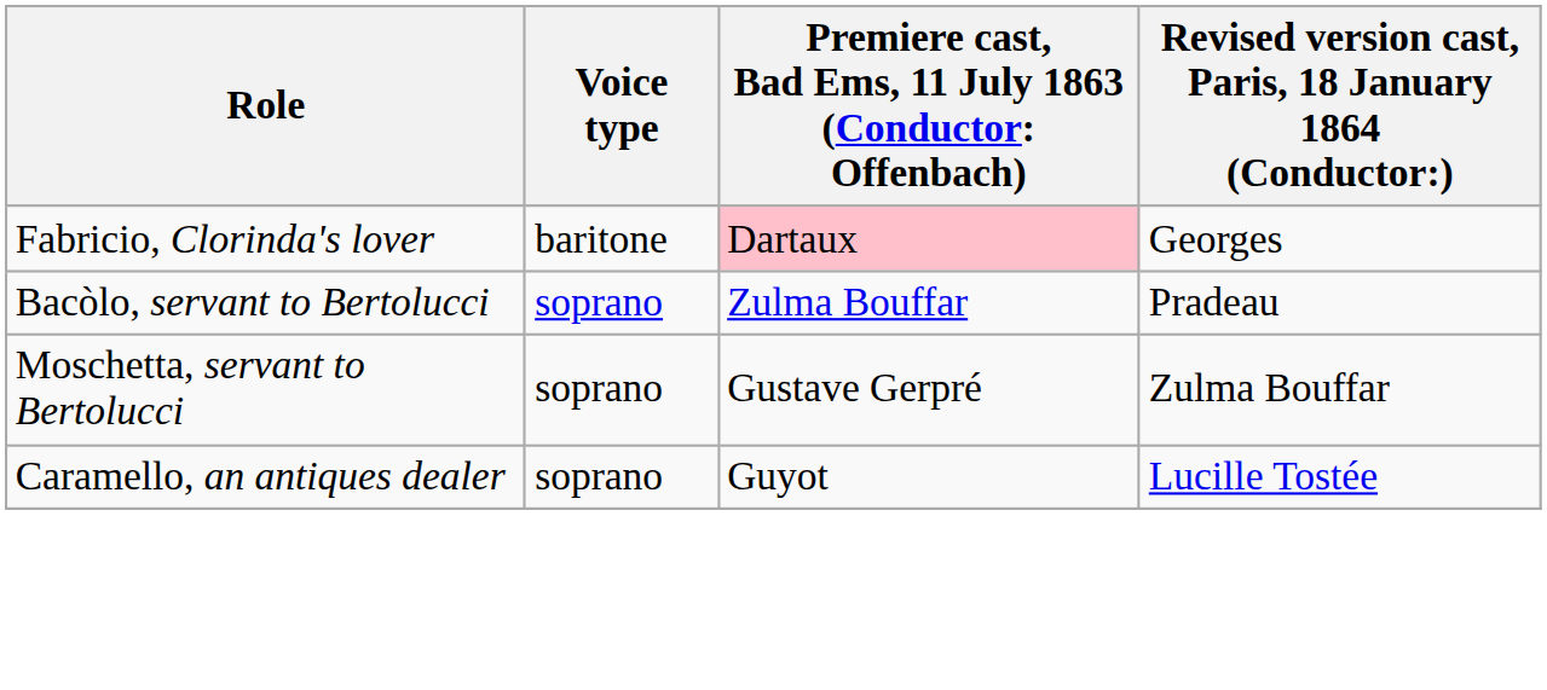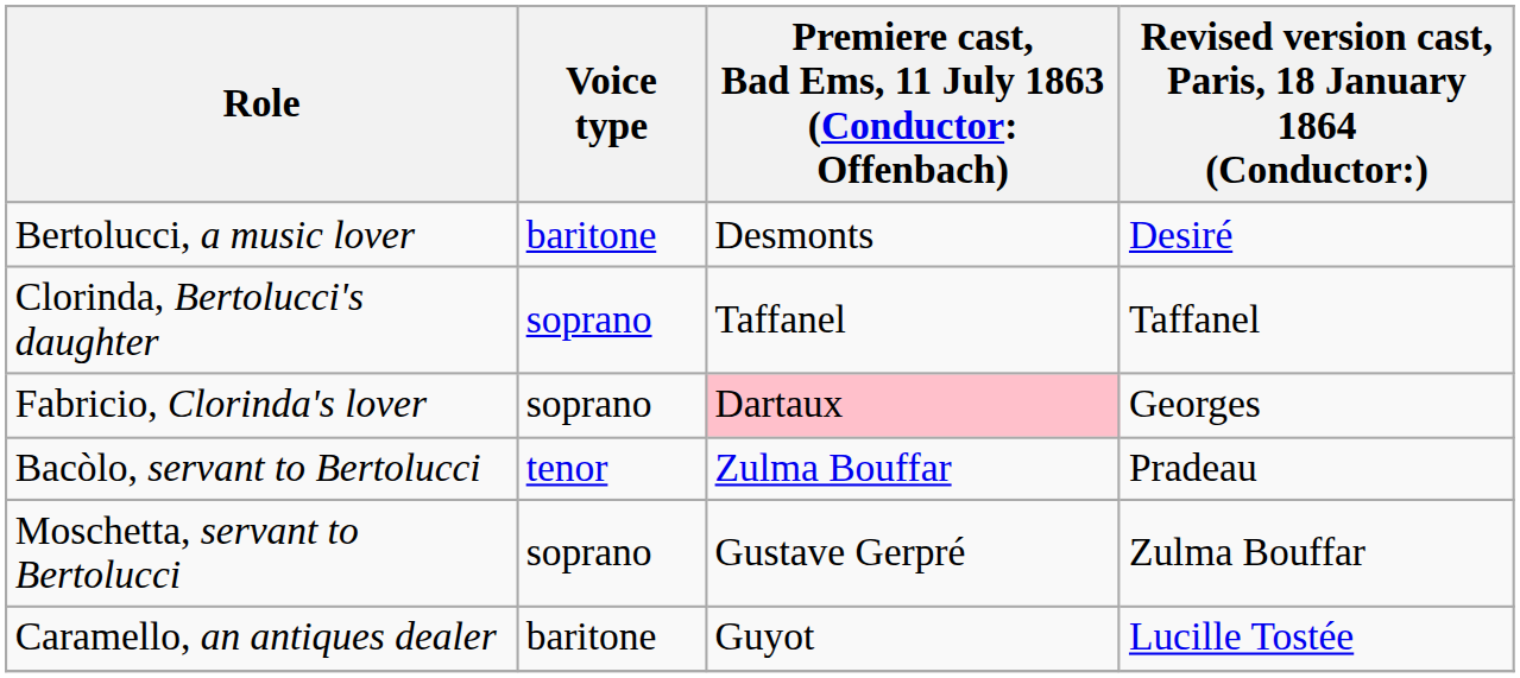+ row: Bertolucci, a music lover | baritone | Desmonts | Desiré
+ row: Clorinda, Bertolucci's daughter | soprano | Taffanel | Taffanel
Fabricio, Clorinda's lover | Voice type: baritone -> soprano
Bacòlo, servant to Bertolucci | Voice type: soprano -> tenor
Caramello, an antiques dealer | Voice type: soprano -> baritone
